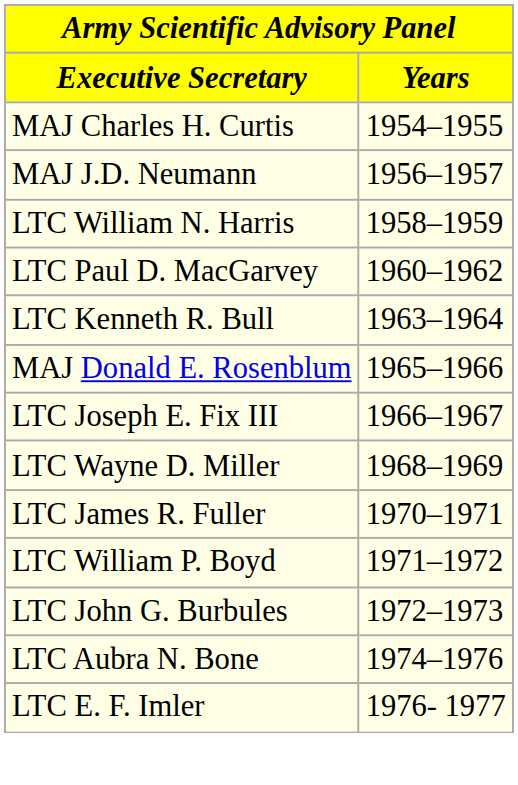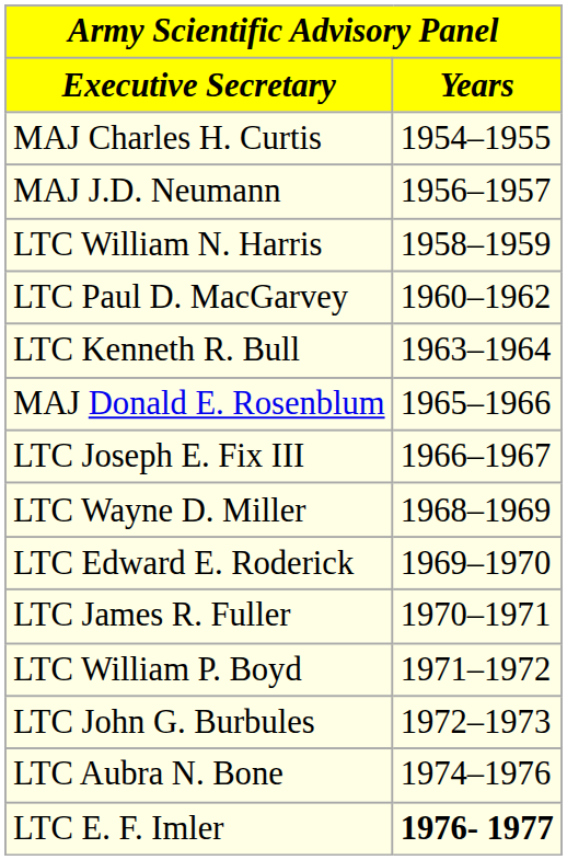+ row: LTC Edward E. Roderick | 1969–1970
LTC E. F. Imler | Years: normal -> bold
